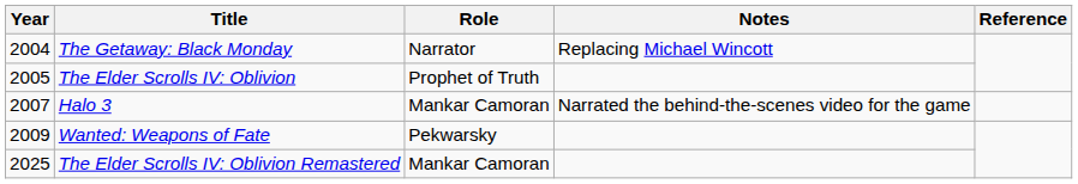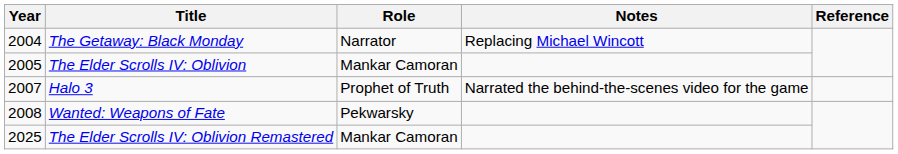The Elder Scrolls IV: Oblivion | Role: Prophet of Truth -> Mankar Camoran
Halo 3 | Role: Mankar Camoran -> Prophet of Truth
Wanted: Weapons of Fate | Year: 2009 -> 2008
